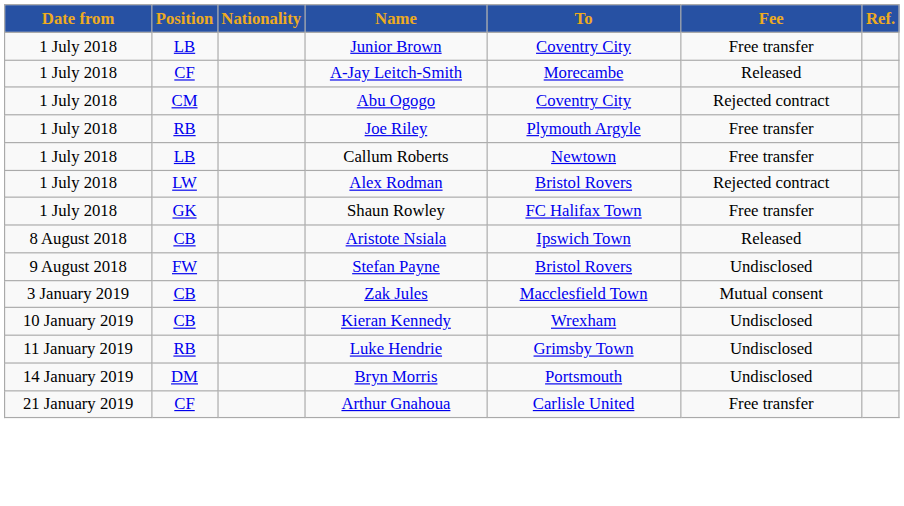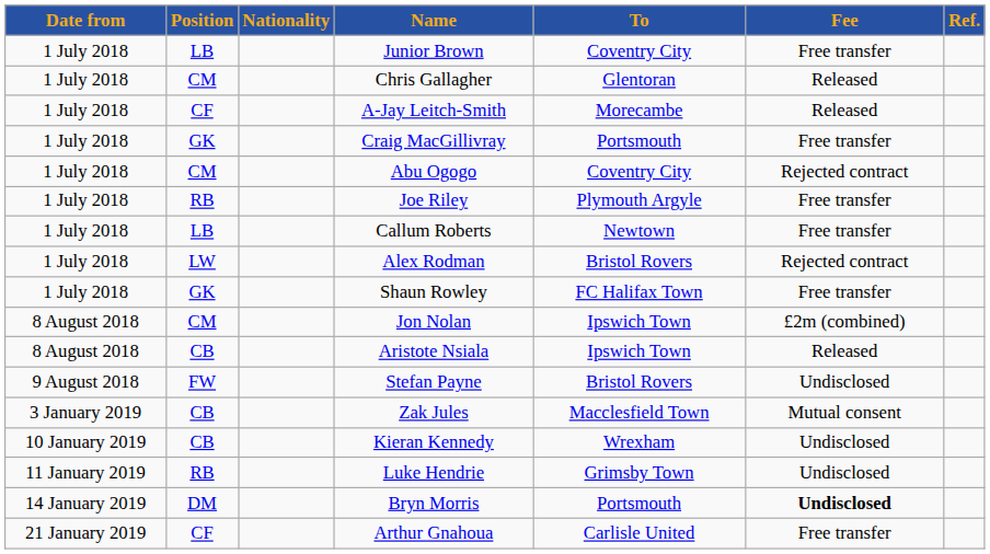+ row: 1 July 2018 | CM | Chris Gallagher | Glentoran | Released
+ row: 1 July 2018 | GK | Craig MacGillivray | Portsmouth | Free transfer
+ row: 8 August 2018 | CM | Jon Nolan | Ipswich Town | £2m (combined)
Bryn Morris | Fee: normal -> bold
